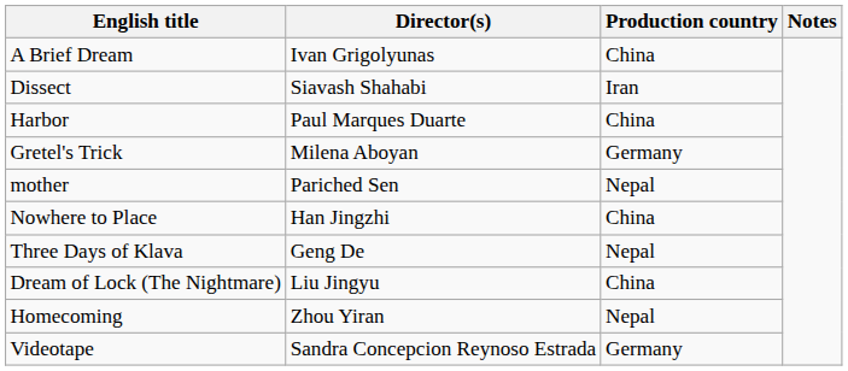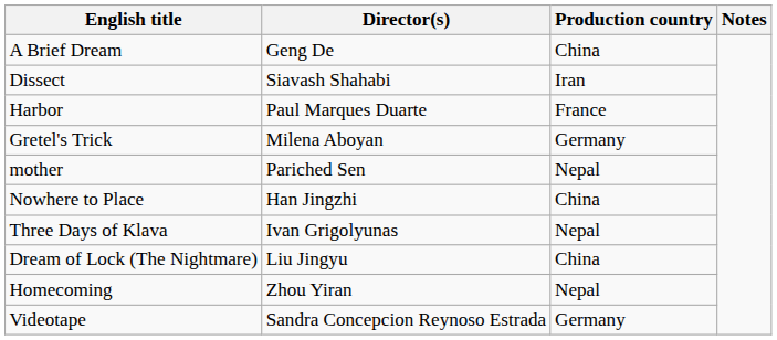A Brief Dream | Director(s): Ivan Grigolyunas -> Geng De
Harbor | Production country: China -> France
Three Days of Klava | Director(s): Geng De -> Ivan Grigolyunas
